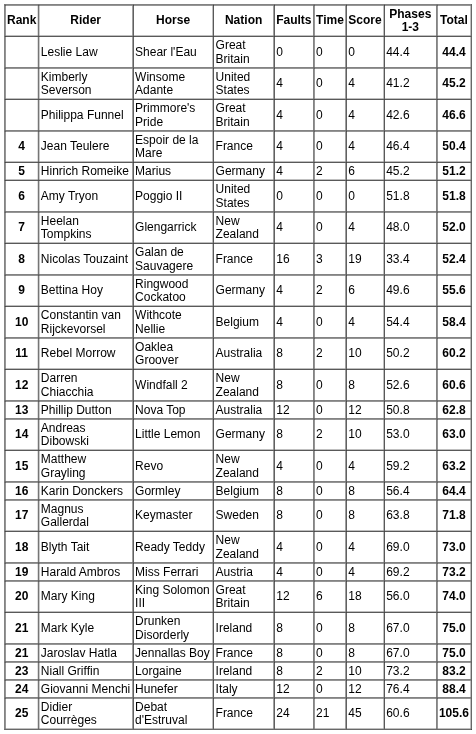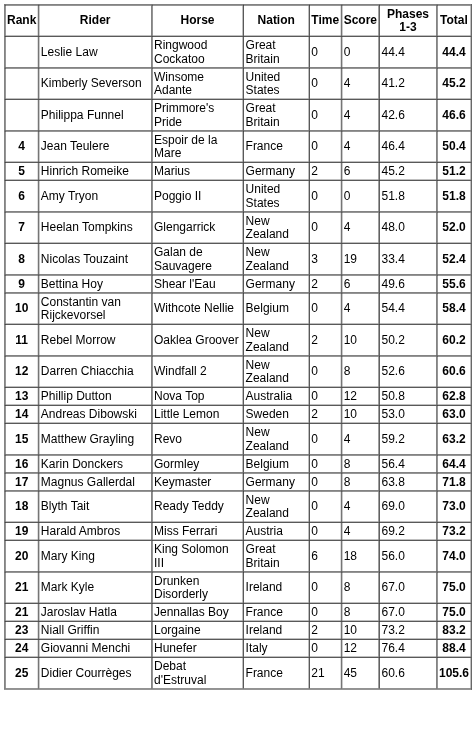- column: Faults | 0 | 4 | 4 | 4 | 4 | 0 | 4 | 16 | 4 | 4 | 8 | 8 | 12 | 8 | 4 | 8 | 8 | 4 | 4 | 12 | 8 | 8 | 8 | 12 | 24
Leslie Law | Horse: Shear l'Eau -> Ringwood Cockatoo
Nicolas Touzaint | Nation: France -> New Zealand
Bettina Hoy | Horse: Ringwood Cockatoo -> Shear l'Eau
Rebel Morrow | Nation: Australia -> New Zealand
Andreas Dibowski | Nation: Germany -> Sweden
Magnus Gallerdal | Nation: Sweden -> Germany
